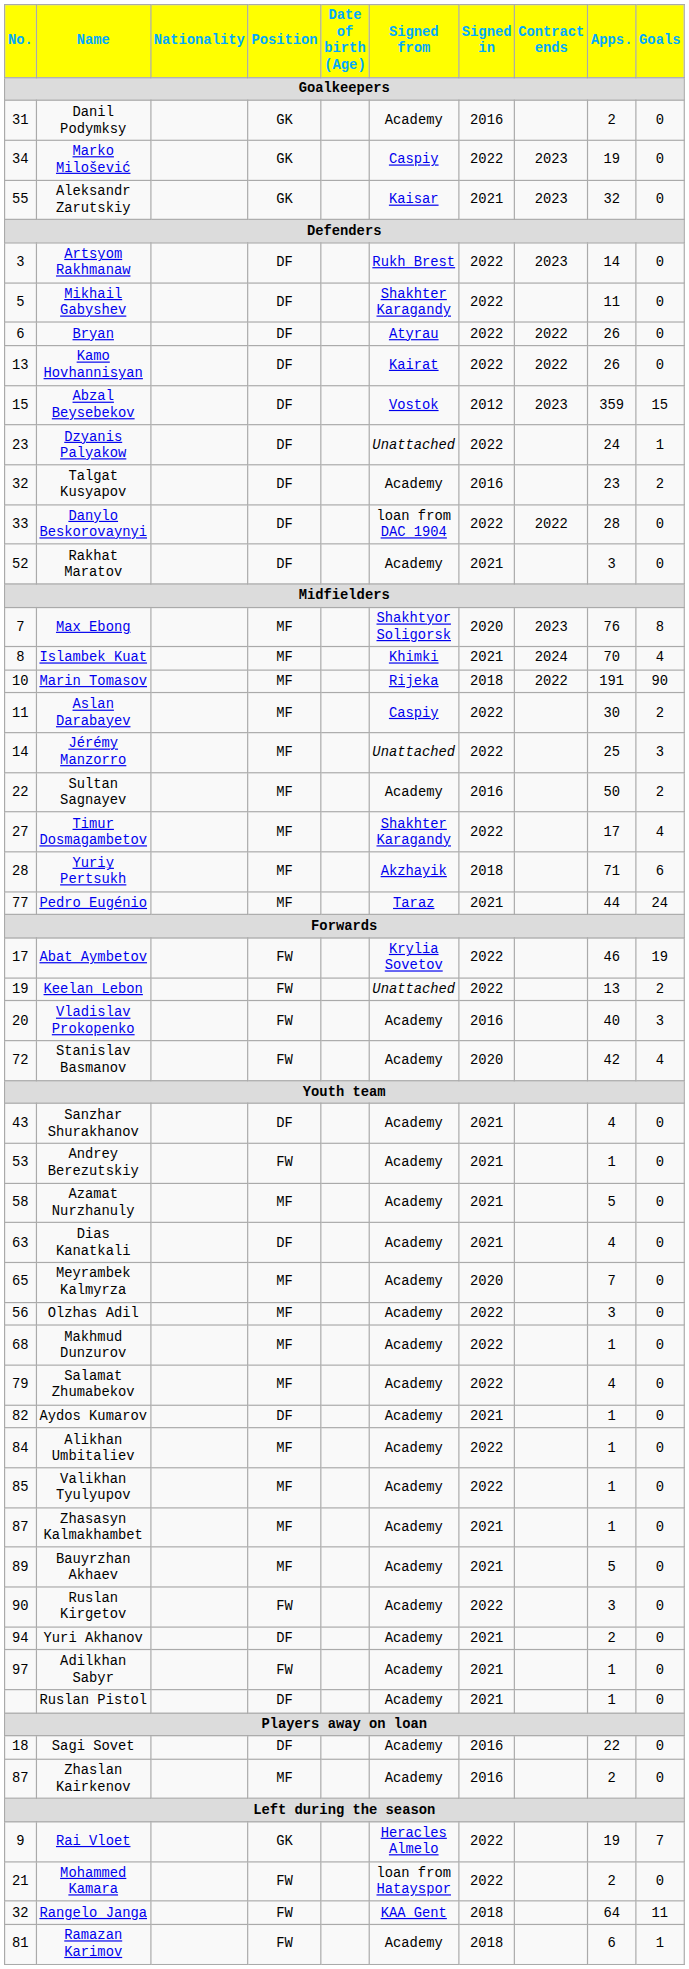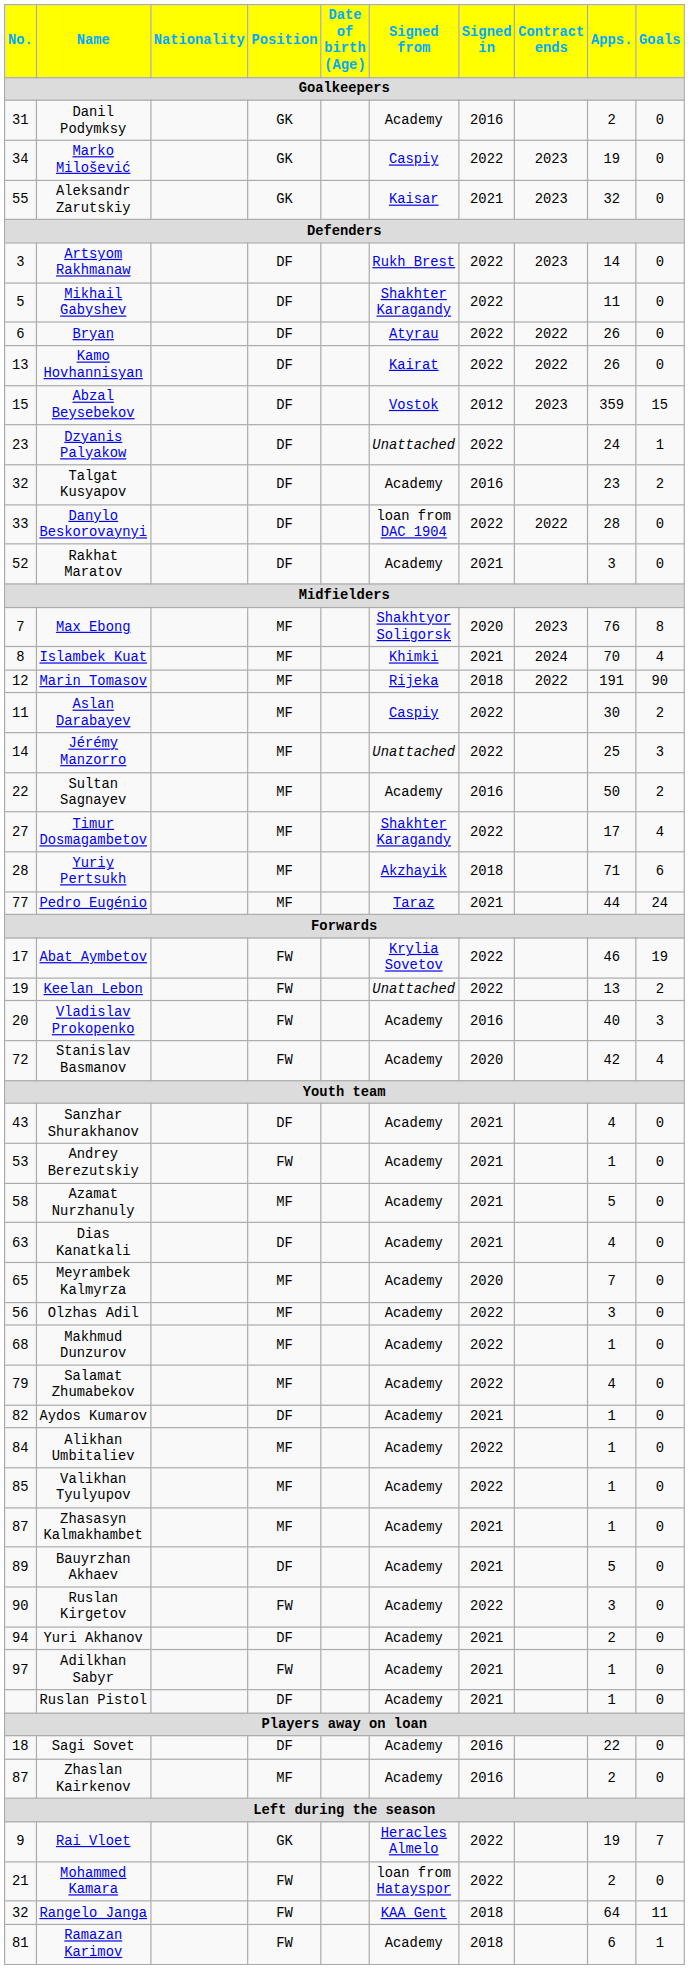Marin Tomasov | No.: 10 -> 12
Bauyrzhan Akhaev | Position: MF -> DF
